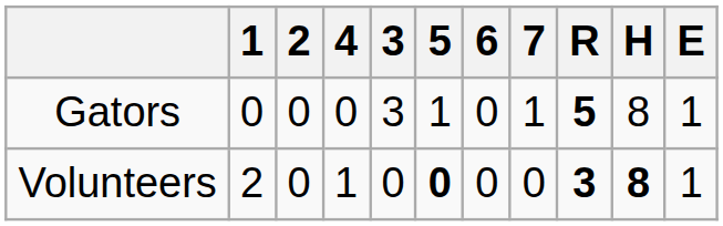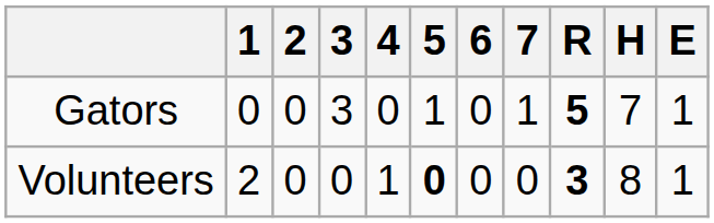columns swapped: 3 <-> 4
Gators | H: 8 -> 7
Volunteers | H: bold -> normal
